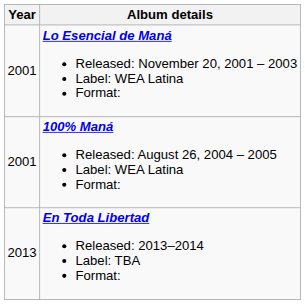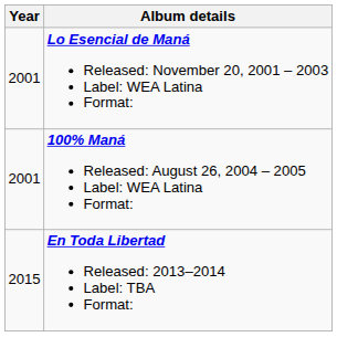En Toda Libertad Released: 2013–2014 Label: TBA Format: | Year: 2013 -> 2015
